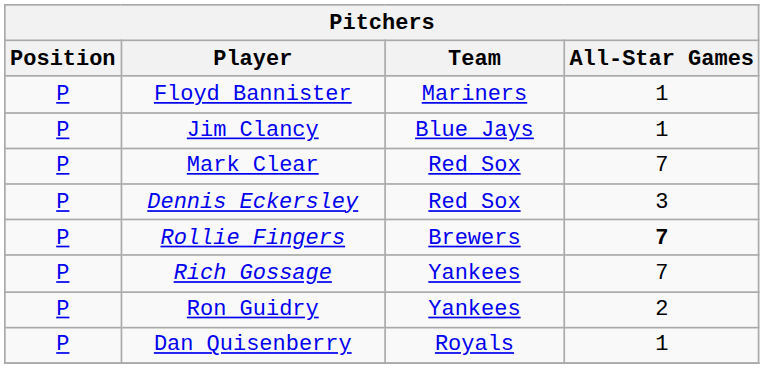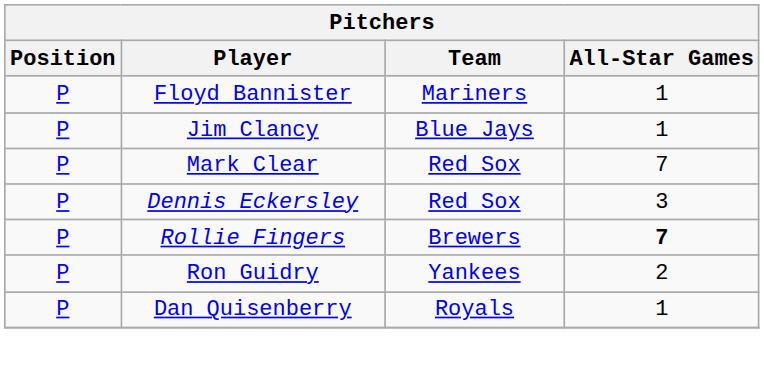- row: P | Rich Gossage | Yankees | 7
